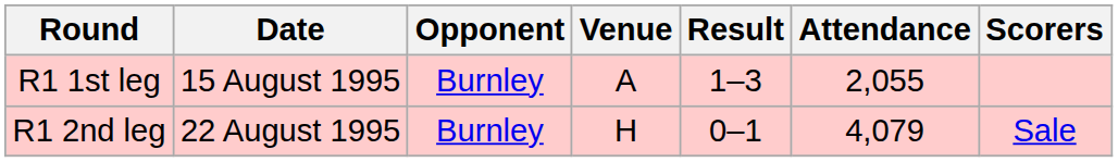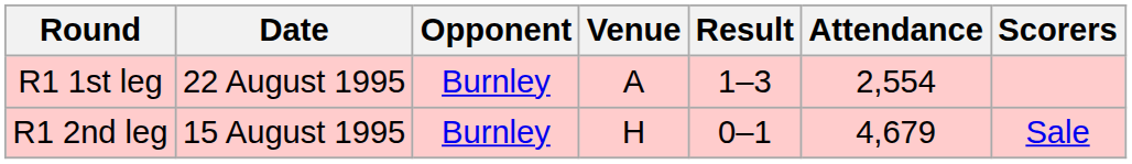R1 1st leg | Date: 15 August 1995 -> 22 August 1995
R1 1st leg | Attendance: 2,055 -> 2,554
R1 2nd leg | Date: 22 August 1995 -> 15 August 1995
R1 2nd leg | Attendance: 4,079 -> 4,679
